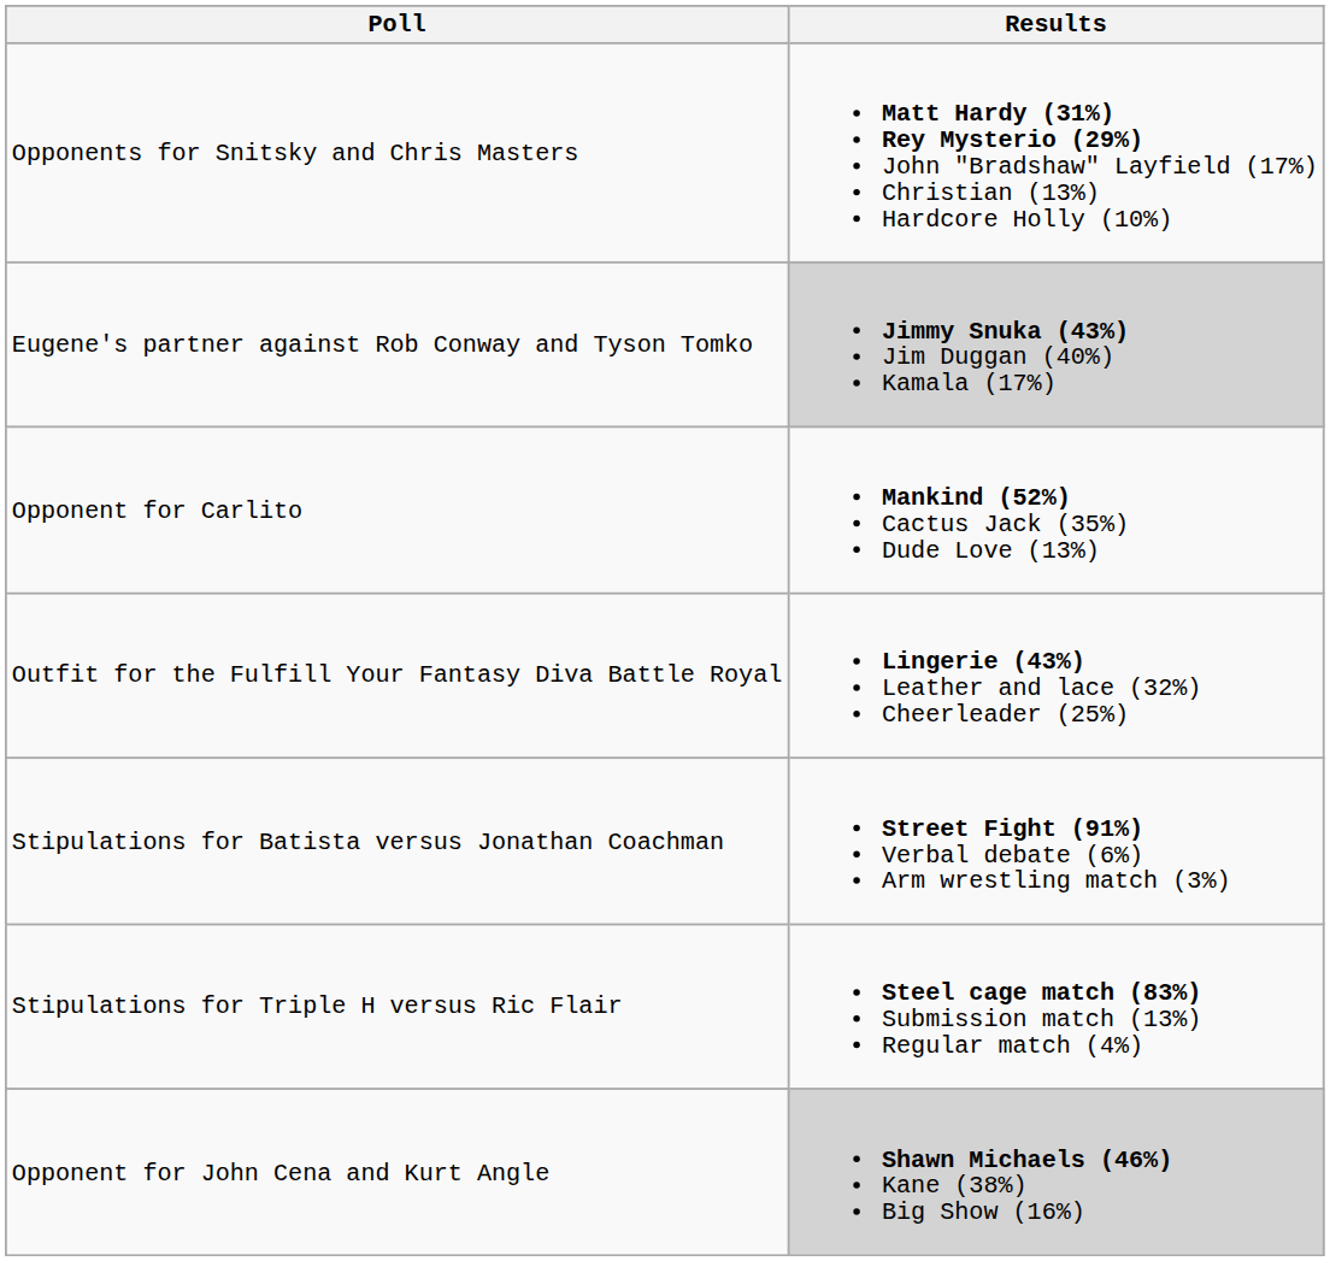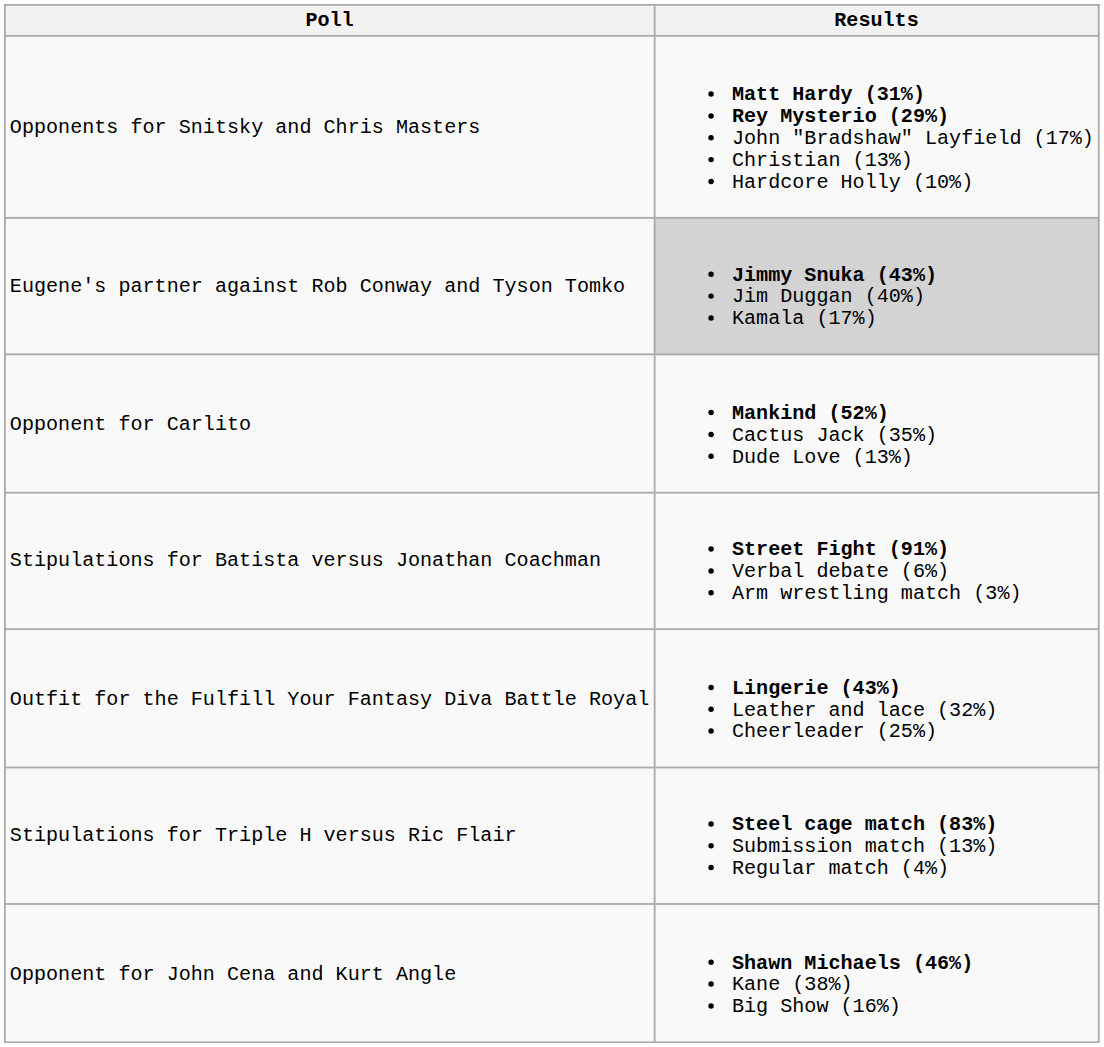rows swapped: Stipulations for Batista versus Jonathan Coachman <-> Outfit for the Fulfill Your Fantasy Diva Battle Royal
Opponent for John Cena and Kurt Angle | Results: lightgrey background -> no background
